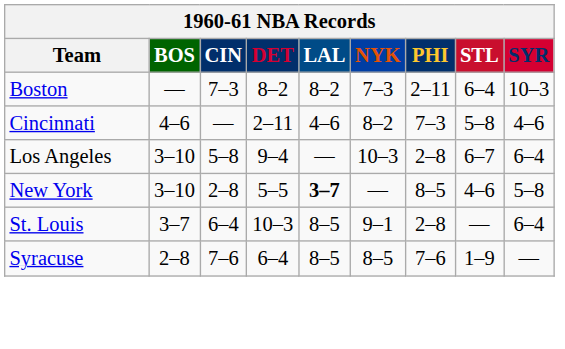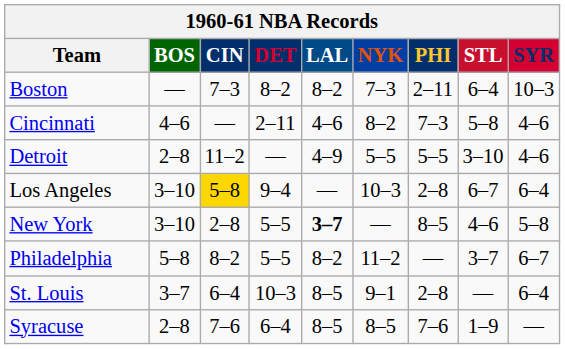+ row: Detroit | 2–8 | 11–2 | — | 4–9 | 5–5 | 5–5 | 3–10 | 4–6
Los Angeles | CIN: no background -> gold background
+ row: Philadelphia | 5–8 | 8–2 | 5–5 | 8–2 | 11–2 | — | 3–7 | 6–7
